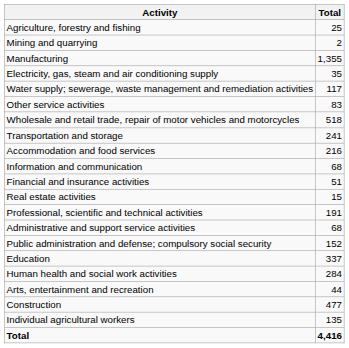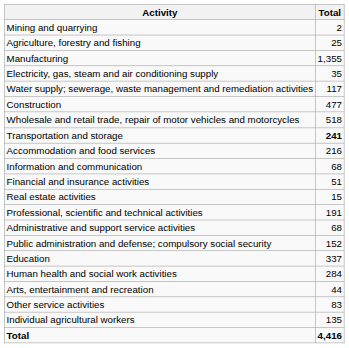rows swapped: Agriculture, forestry and fishing <-> Mining and quarrying
rows swapped: Construction <-> Other service activities
Transportation and storage | Total: normal -> bold
